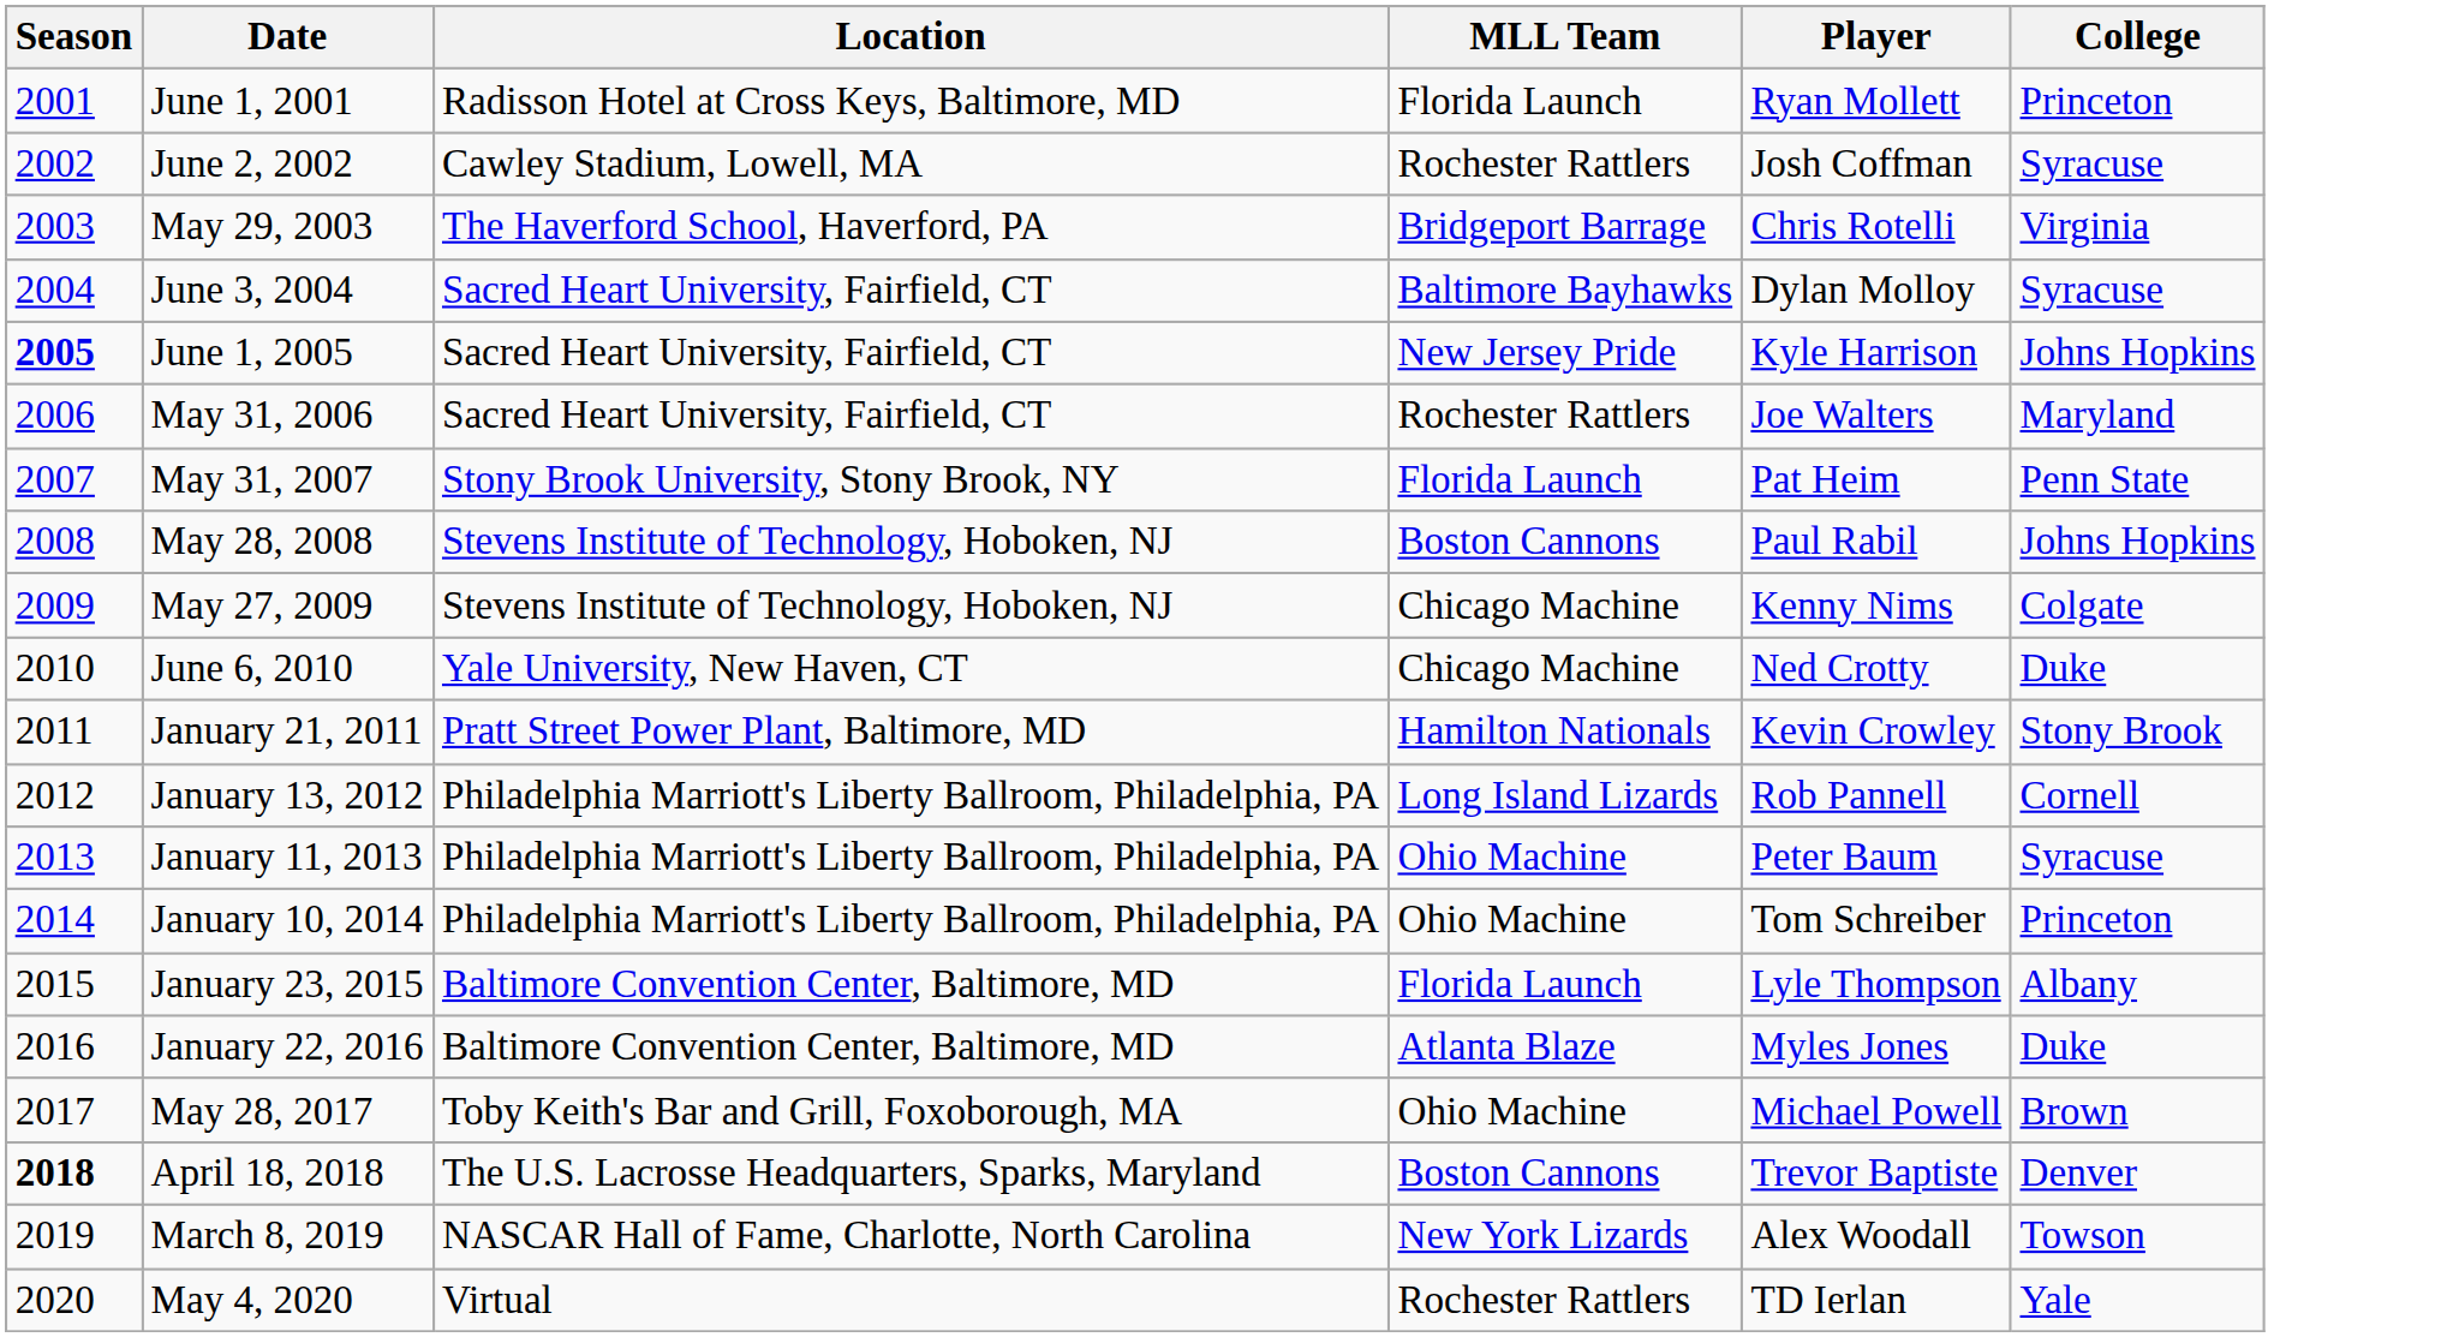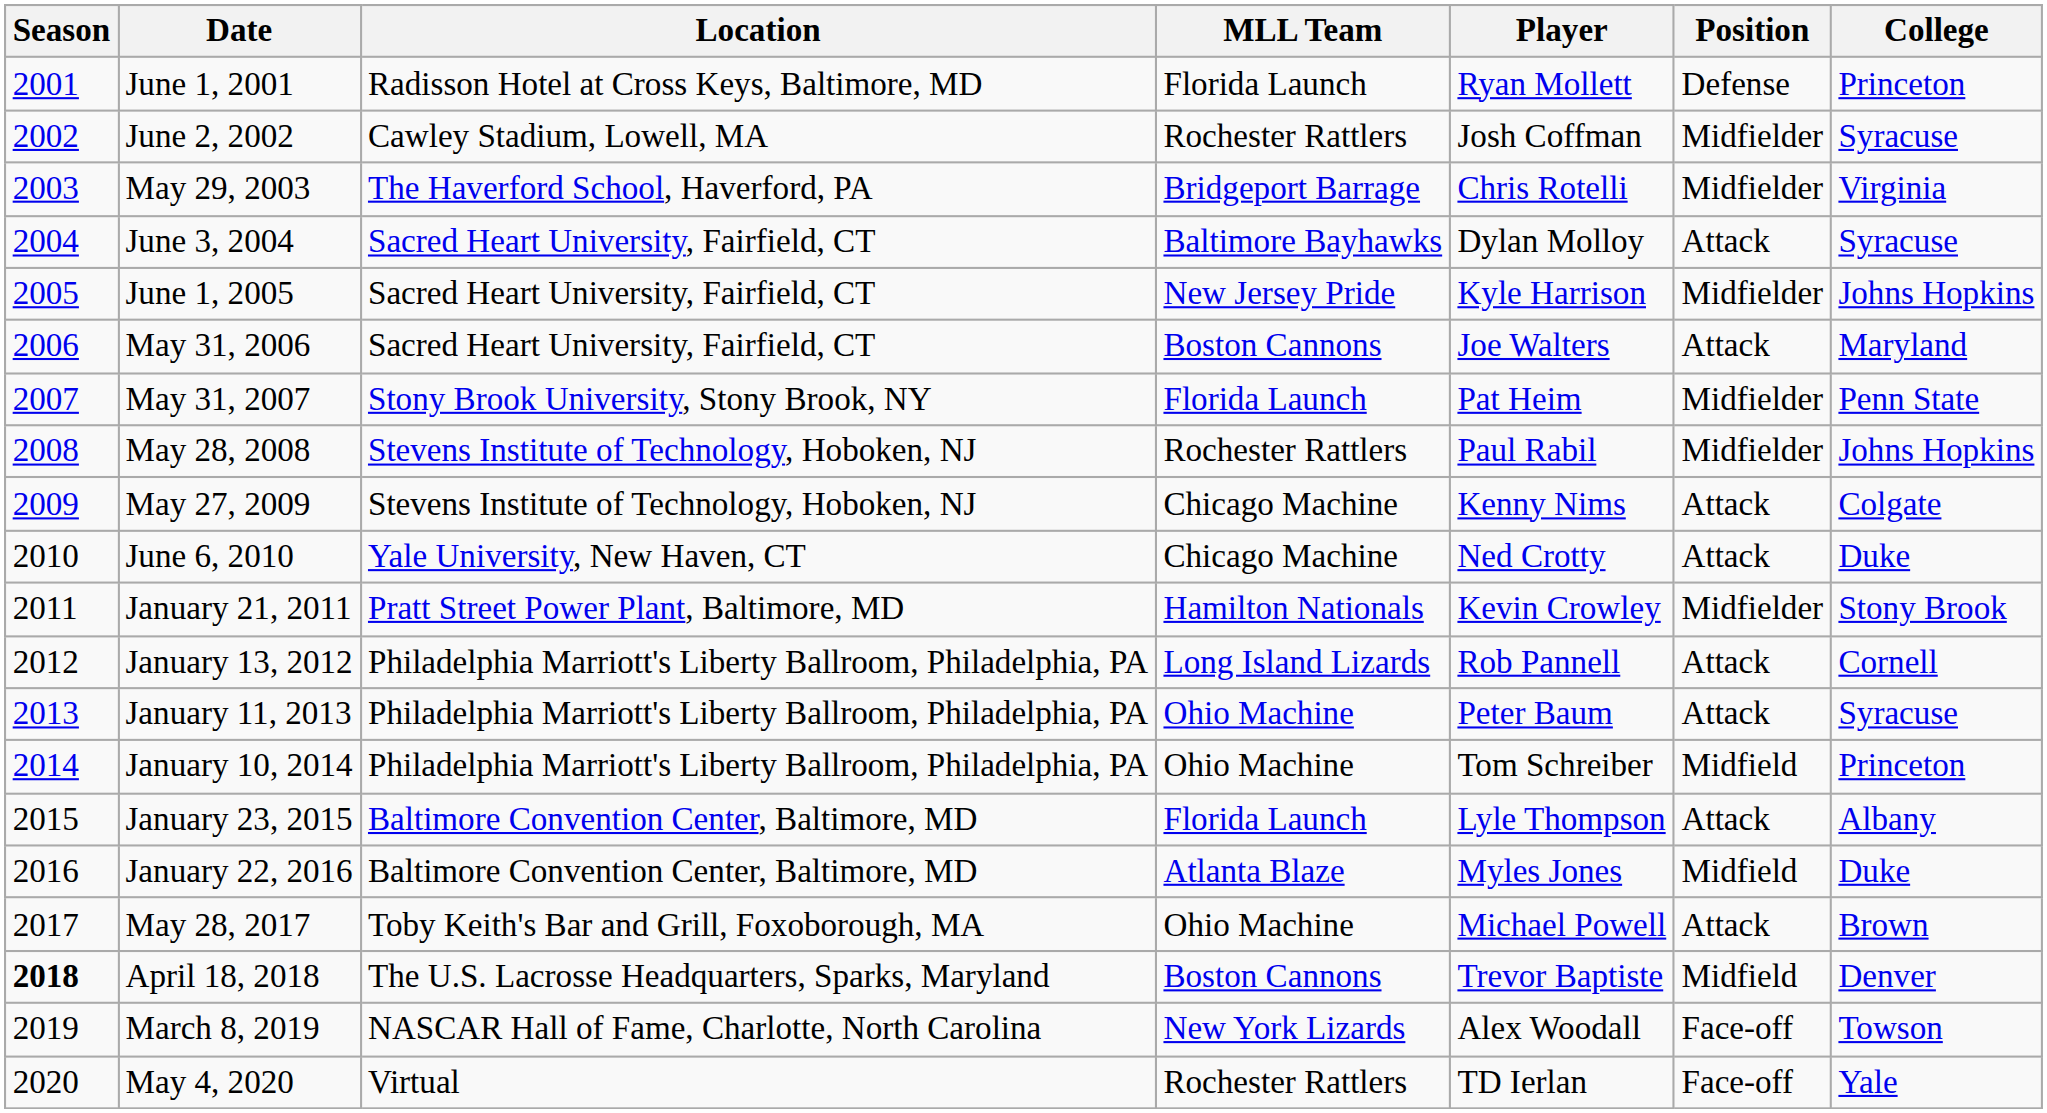+ column: Position | Defense | Midfielder | Midfielder | Attack | Midfielder | Attack | Midfielder | Midfielder | Attack | Attack | Midfielder | Attack | Attack | Midfield | Attack | Midfield | Attack | Midfield | Face-off | Face-off
June 1, 2005 | Season: bold -> normal
May 31, 2006 | MLL Team: Rochester Rattlers -> Boston Cannons
May 28, 2008 | MLL Team: Boston Cannons -> Rochester Rattlers
